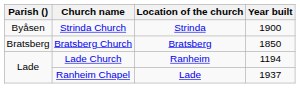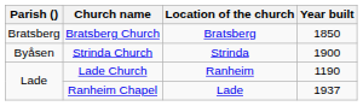rows swapped: Bratsberg Church <-> Strinda Church
Lade Church | Year built: 1194 -> 1190
